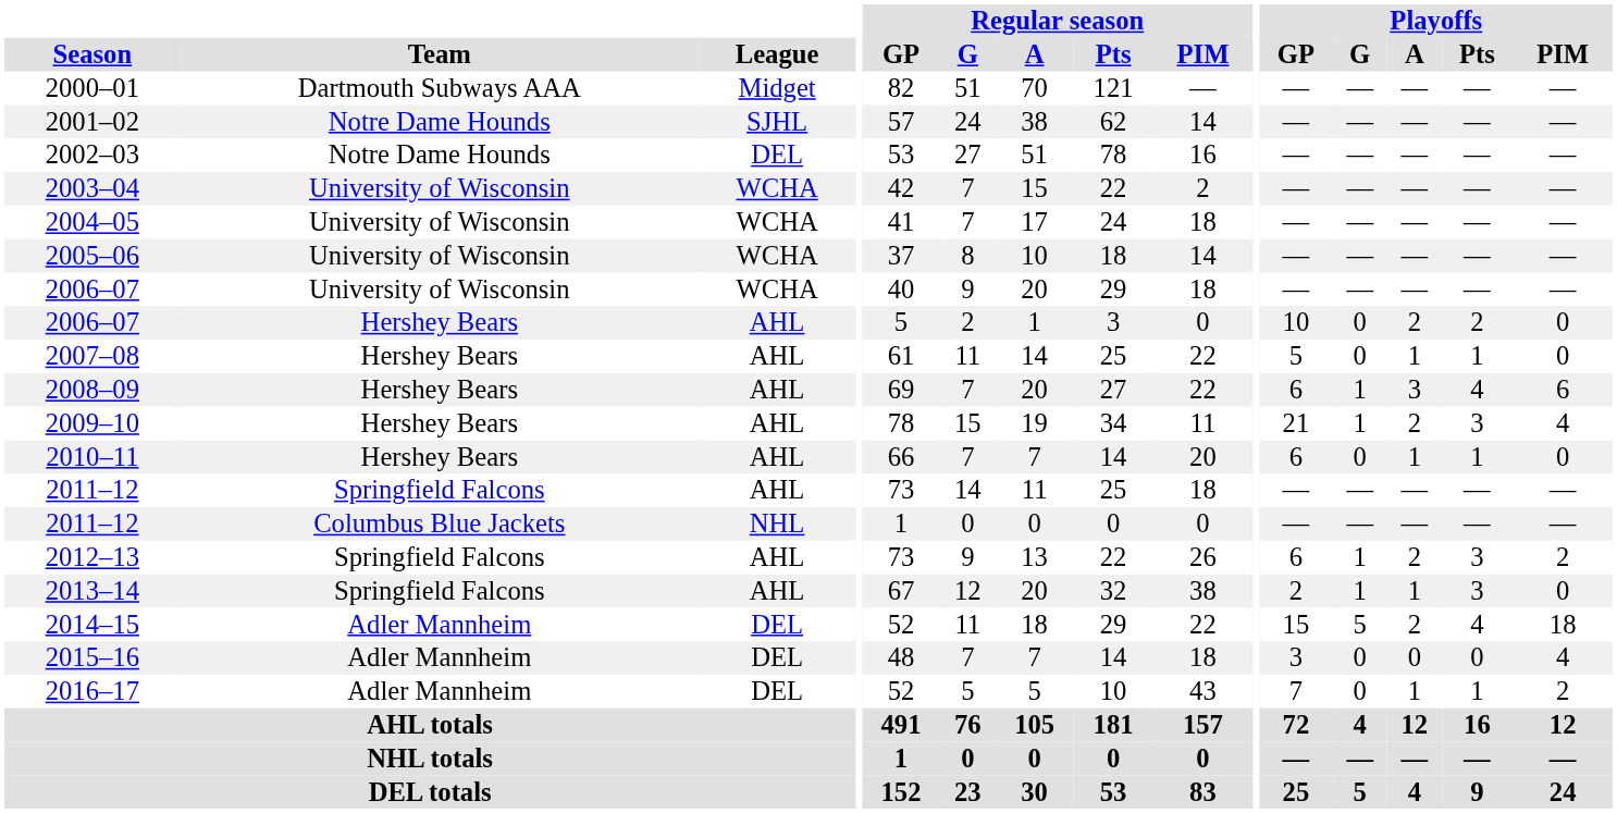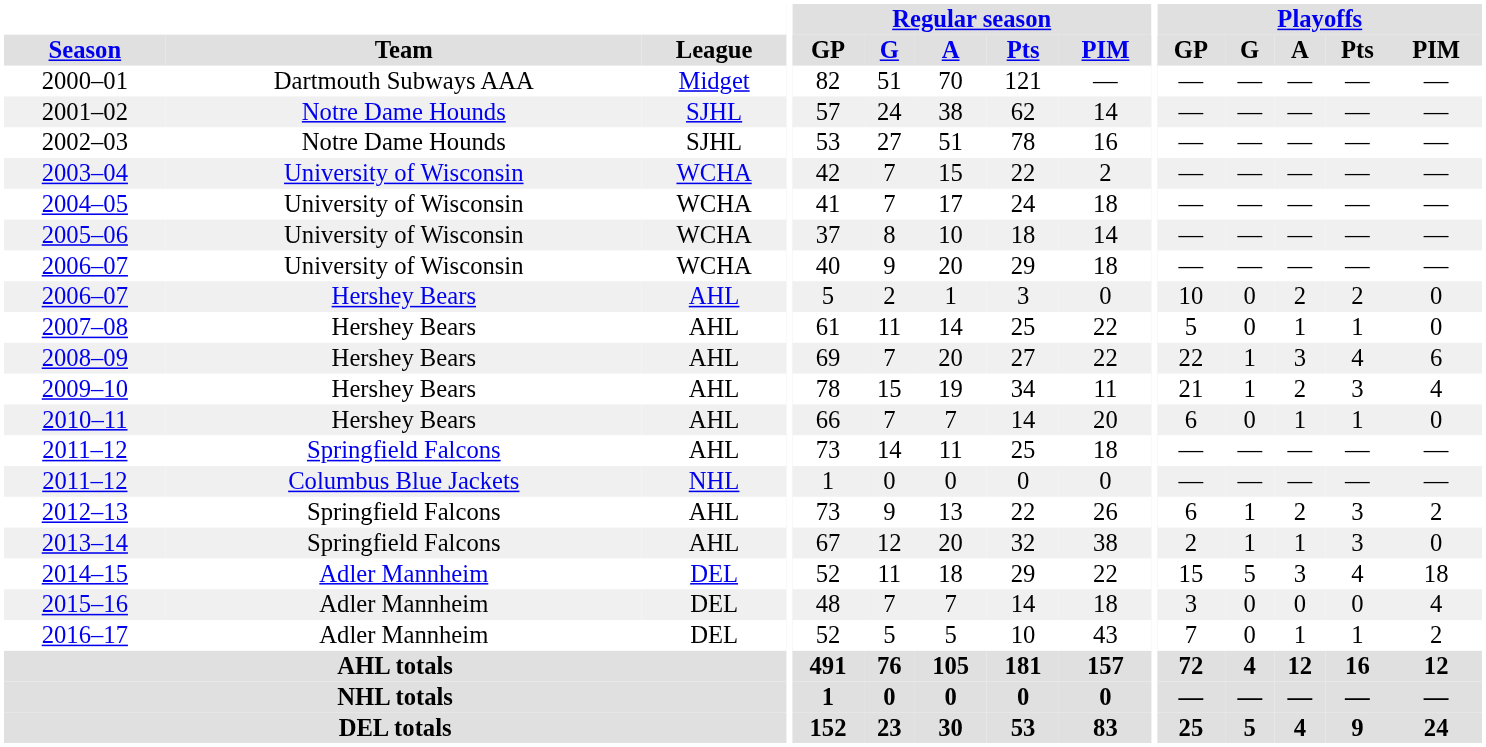2002–03 | League: DEL -> SJHL
2008–09 | Playoffs / GP: 6 -> 22
2014–15 | Playoffs / A: 2 -> 3
